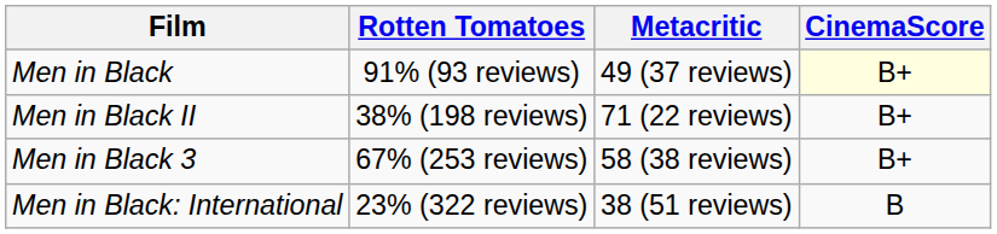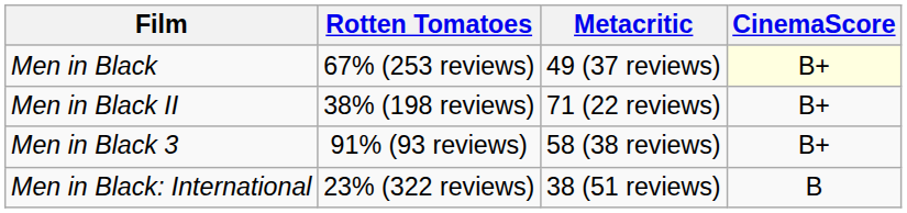Men in Black | Rotten Tomatoes: 91% (93 reviews) -> 67% (253 reviews)
Men in Black 3 | Rotten Tomatoes: 67% (253 reviews) -> 91% (93 reviews)
